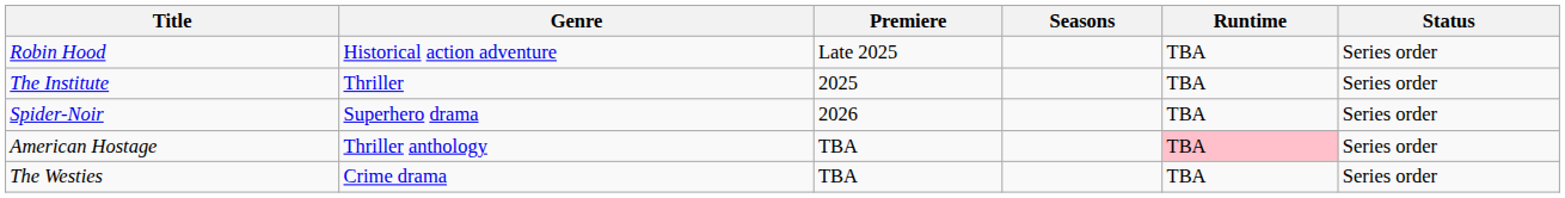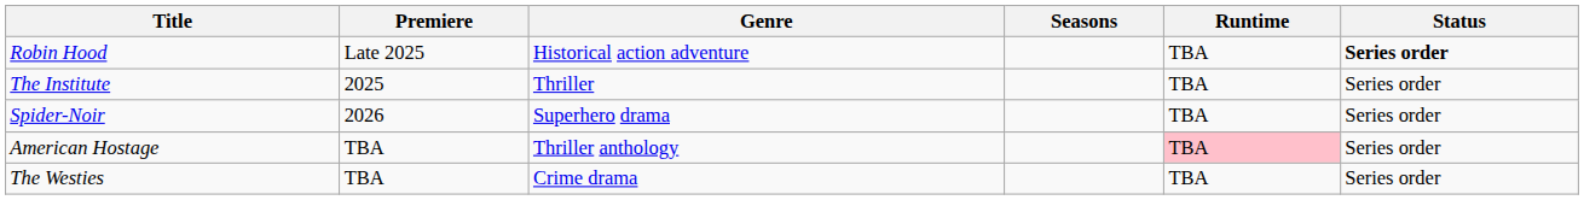columns swapped: Genre <-> Premiere
Robin Hood | Status: normal -> bold
